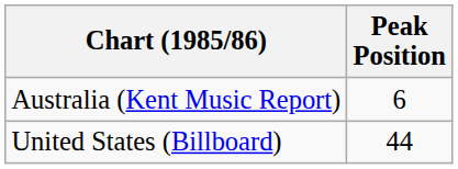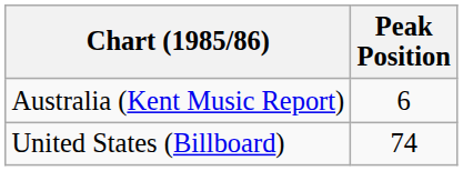United States (Billboard) | Peak Position: 44 -> 74
